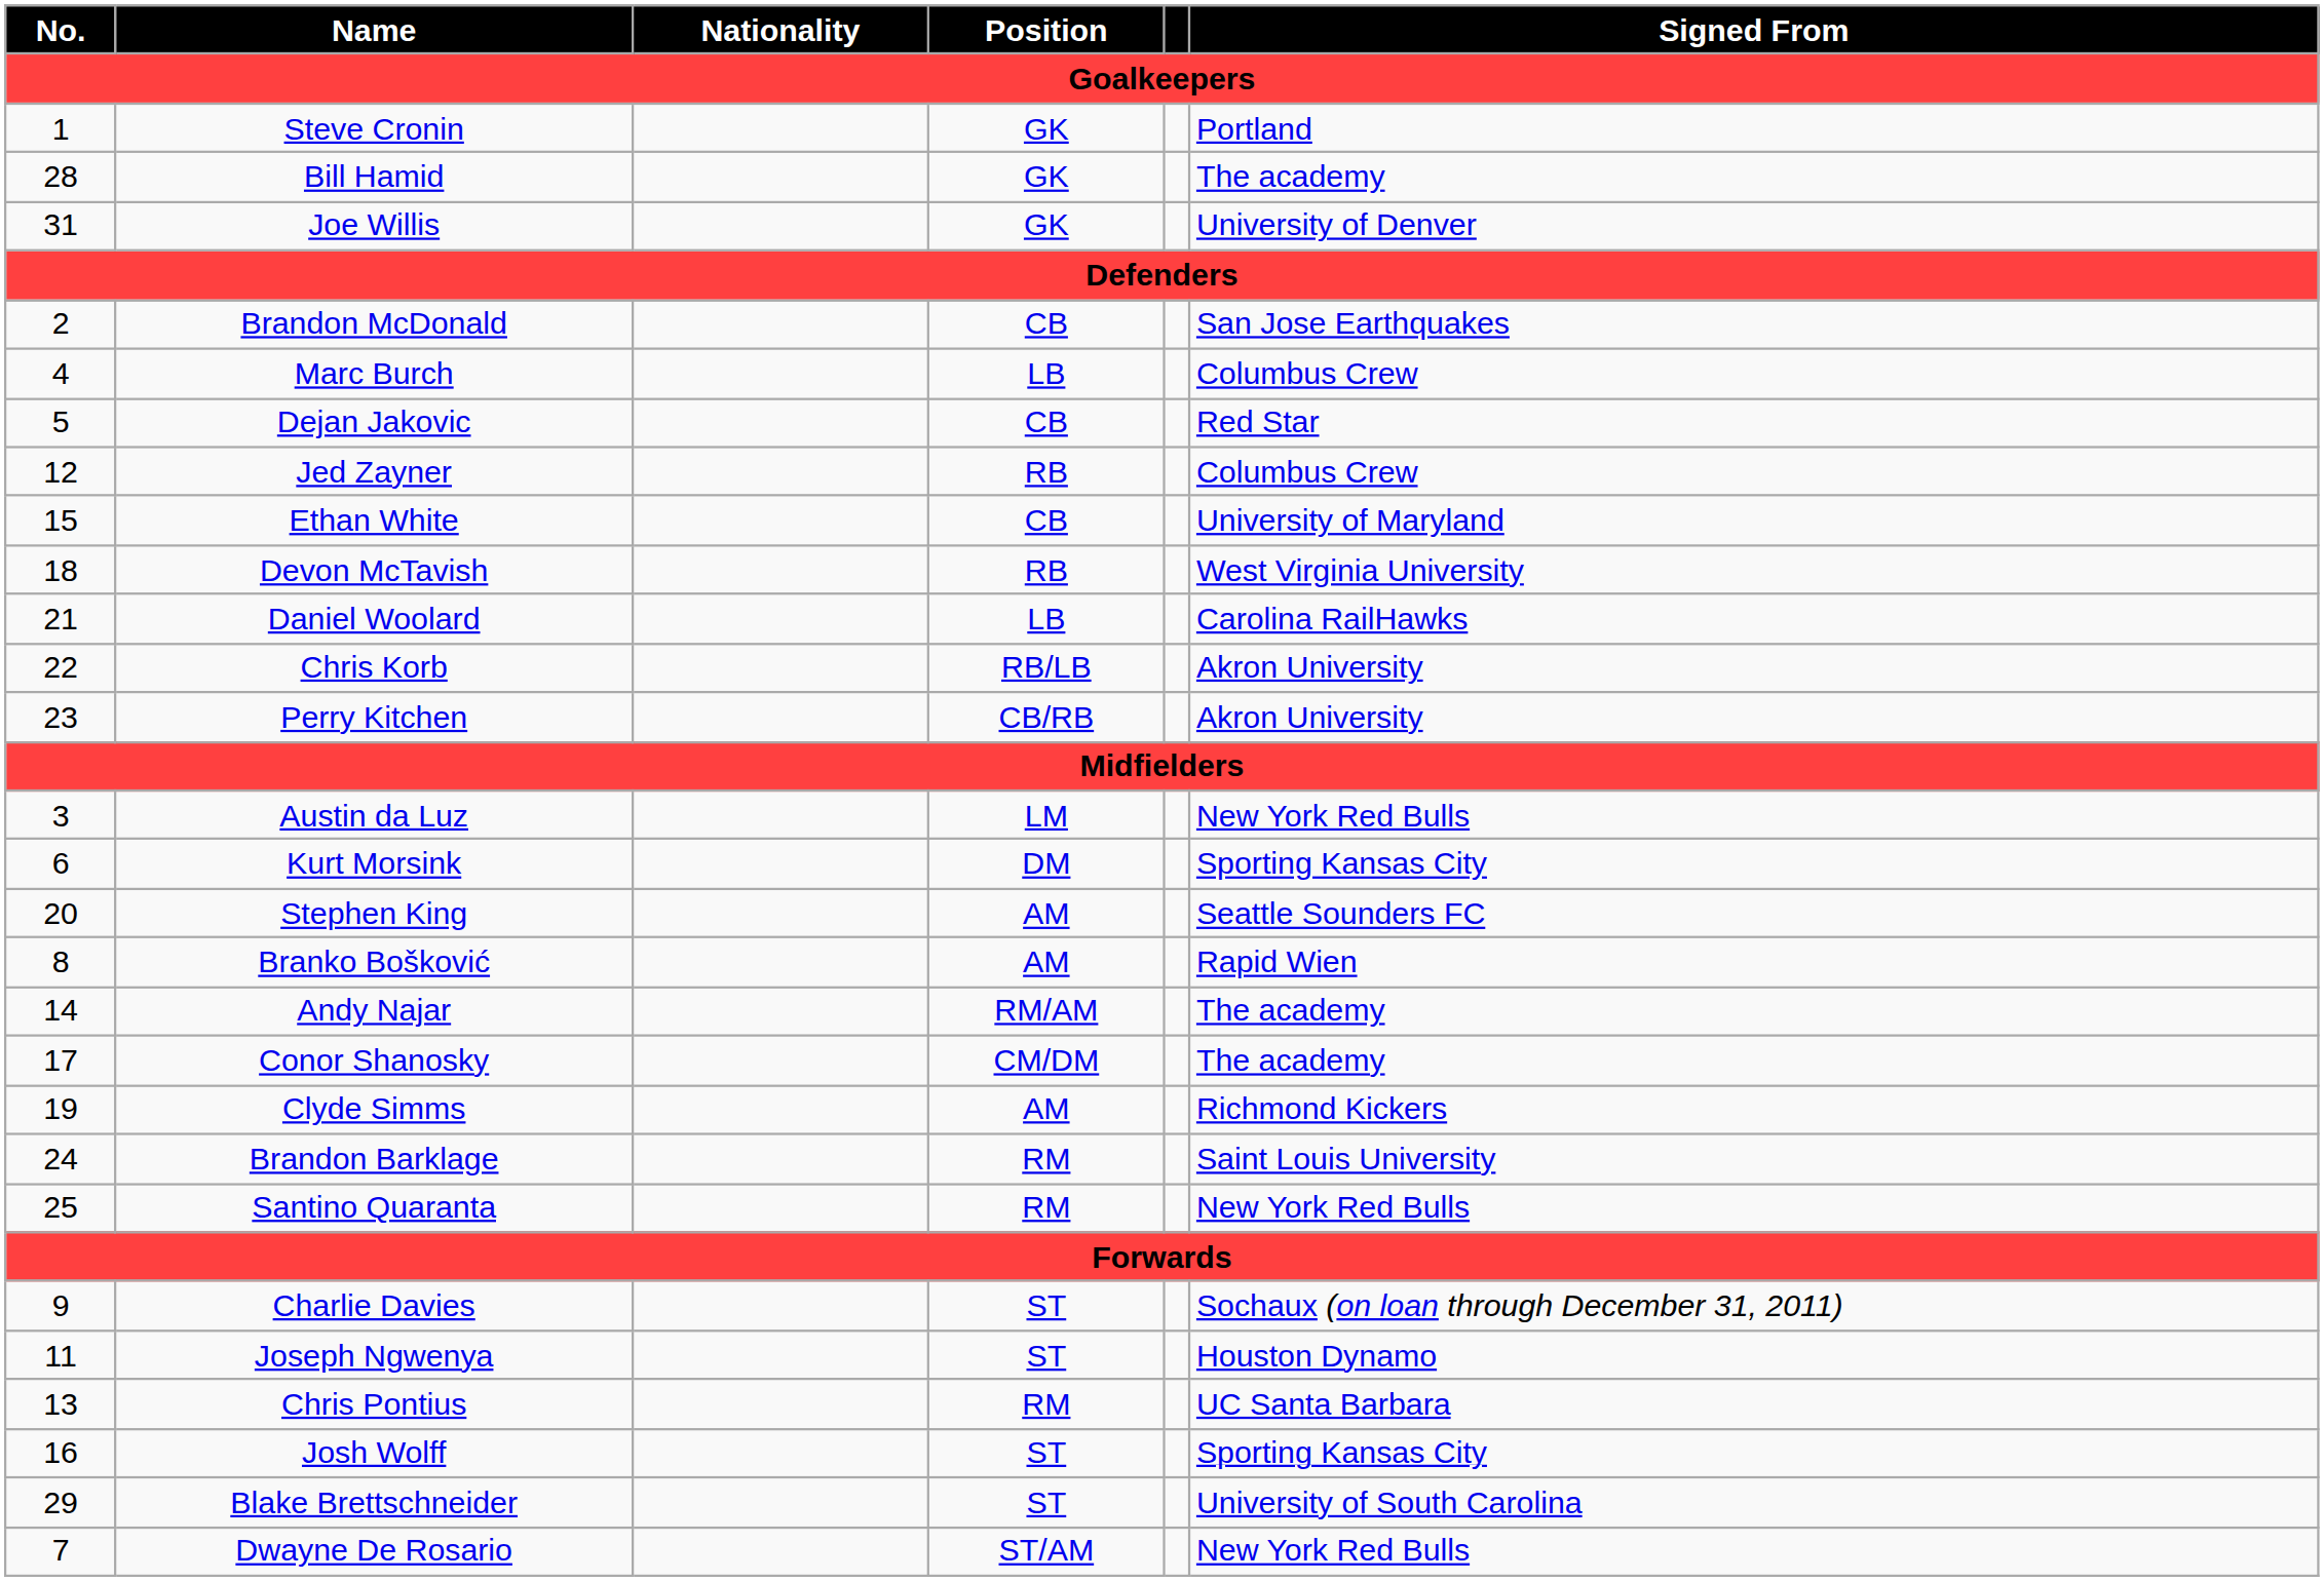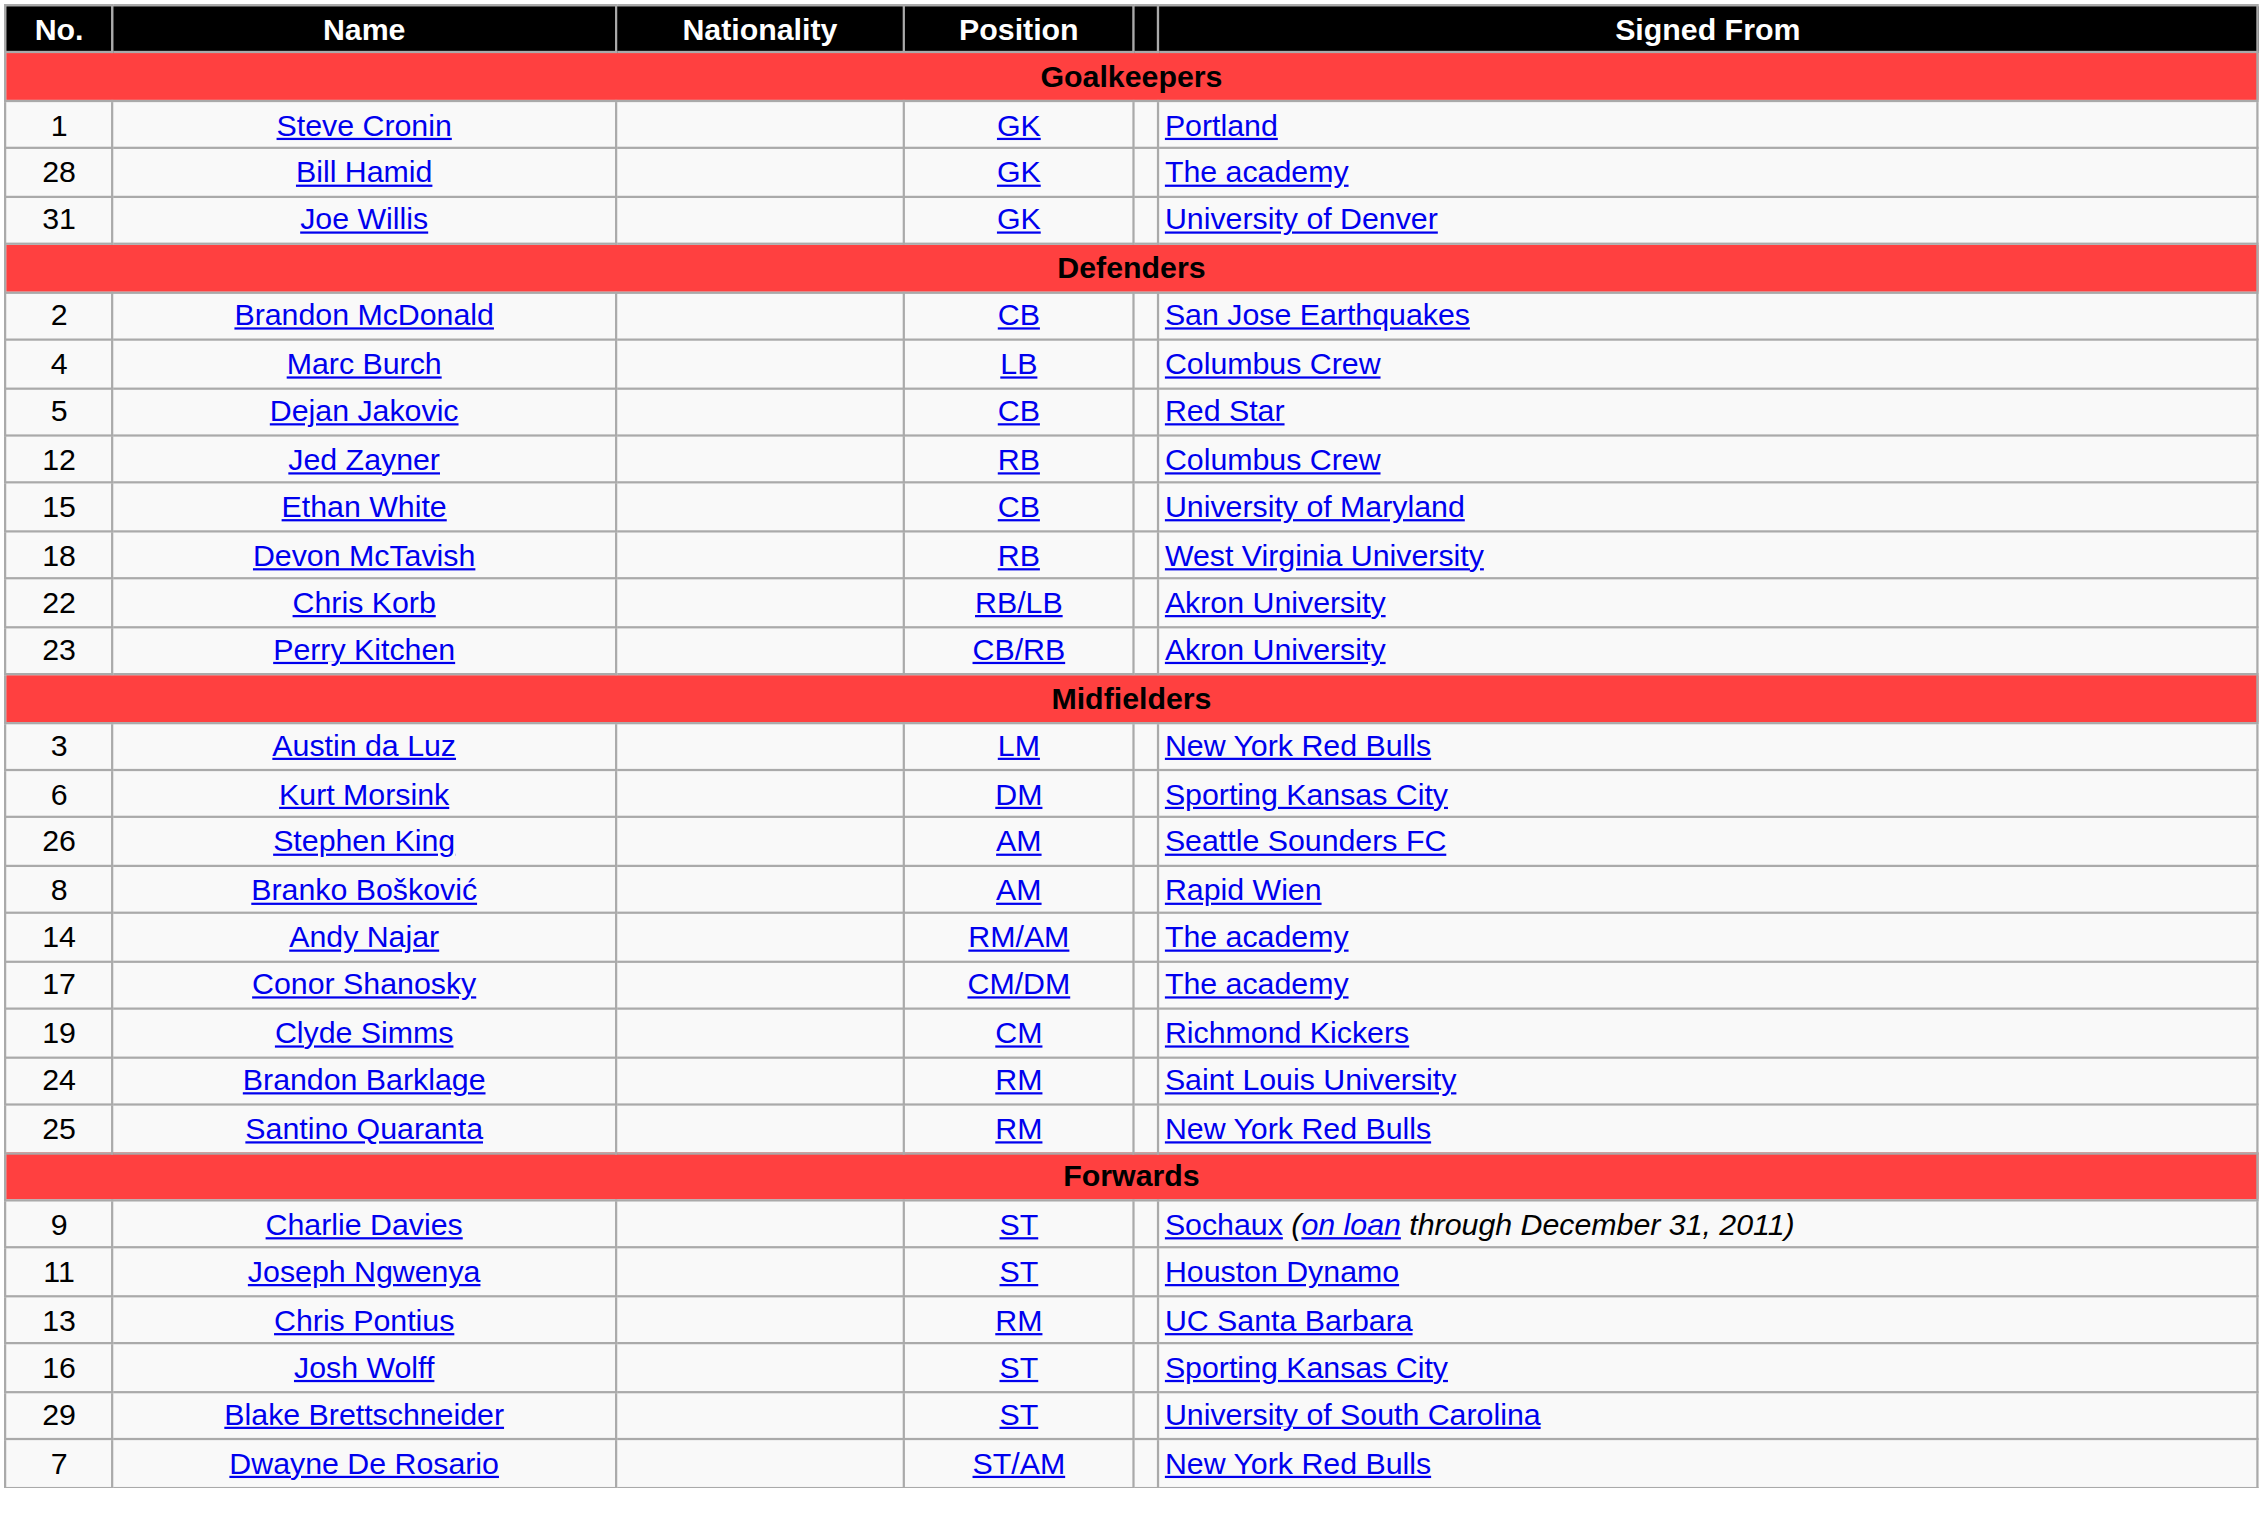- row: 21 | Daniel Woolard | LB | Carolina RailHawks
Stephen King | No.: 20 -> 26
Clyde Simms | Position: AM -> CM
